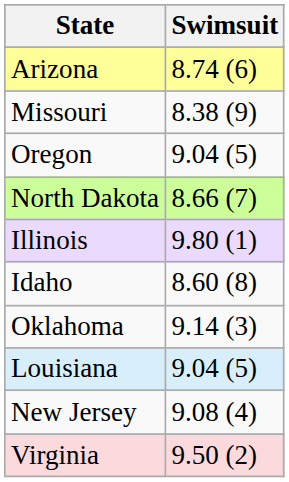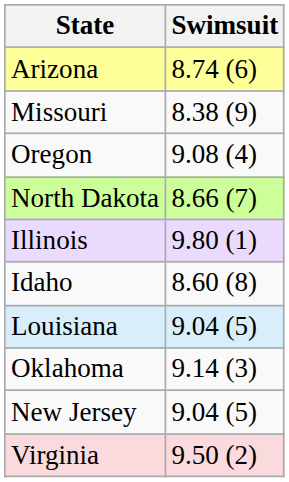Oregon | Swimsuit: 9.04 (5) -> 9.08 (4)
rows swapped: Louisiana <-> Oklahoma
New Jersey | Swimsuit: 9.08 (4) -> 9.04 (5)
